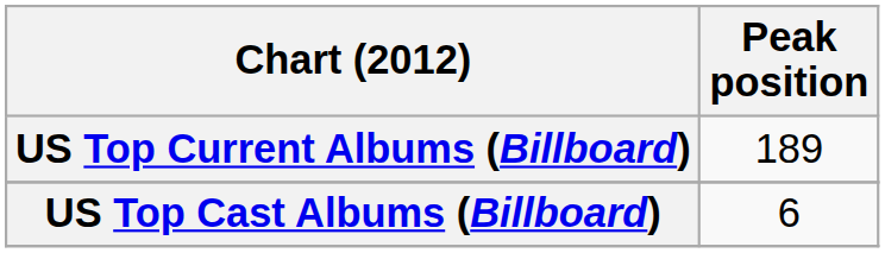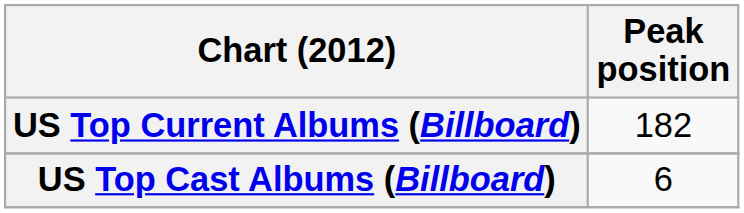US Top Current Albums (Billboard) | Peak position: 189 -> 182
